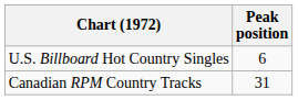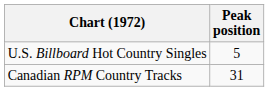U.S. Billboard Hot Country Singles | Peak position: 6 -> 5
